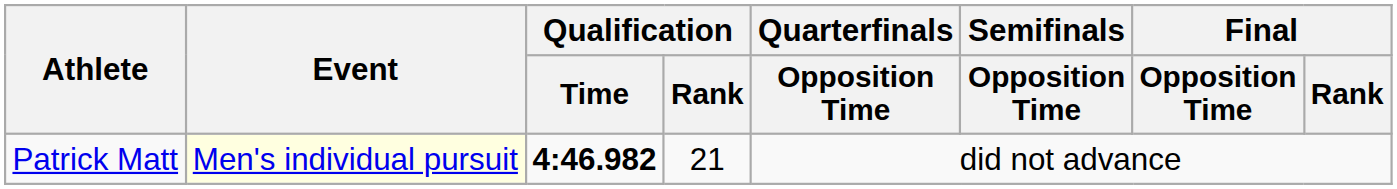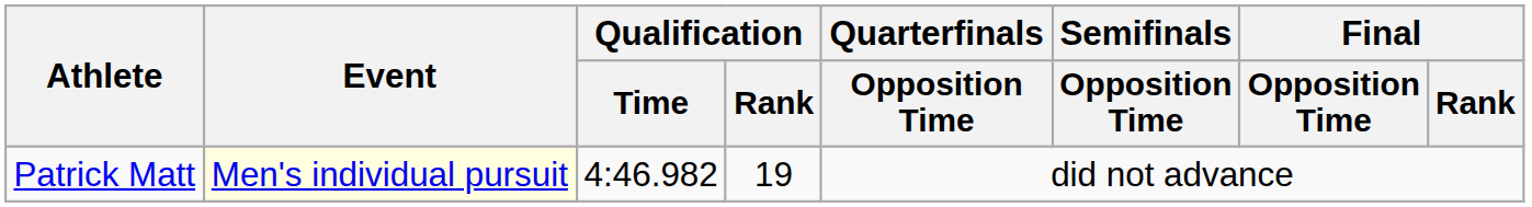Patrick Matt | Qualification / Time: bold -> normal
Patrick Matt | Qualification / Rank: 21 -> 19
